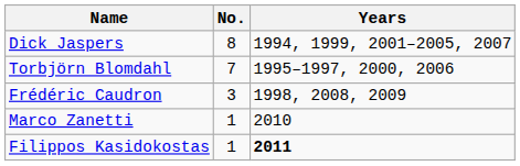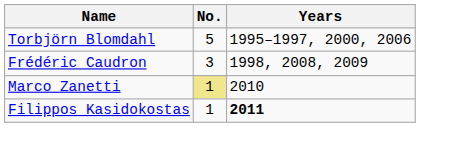- row: Dick Jaspers | 8 | 1994, 1999, 2001–2005, 2007
Torbjörn Blomdahl | No.: 7 -> 5
Marco Zanetti | No.: no background -> khaki background
